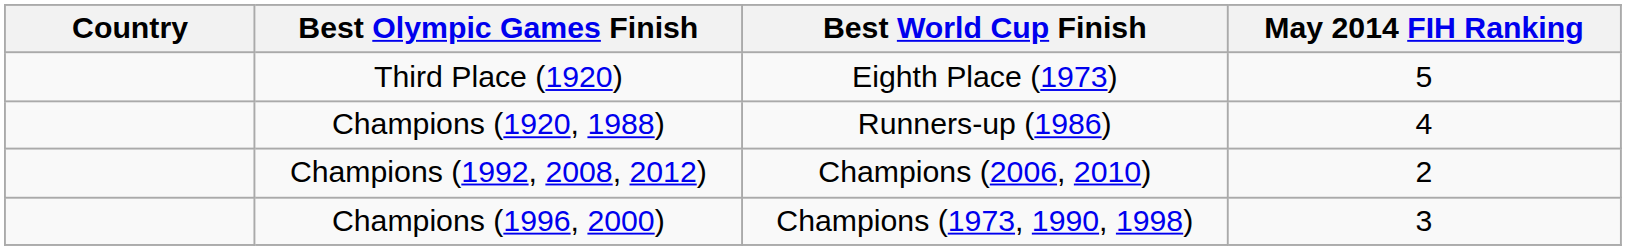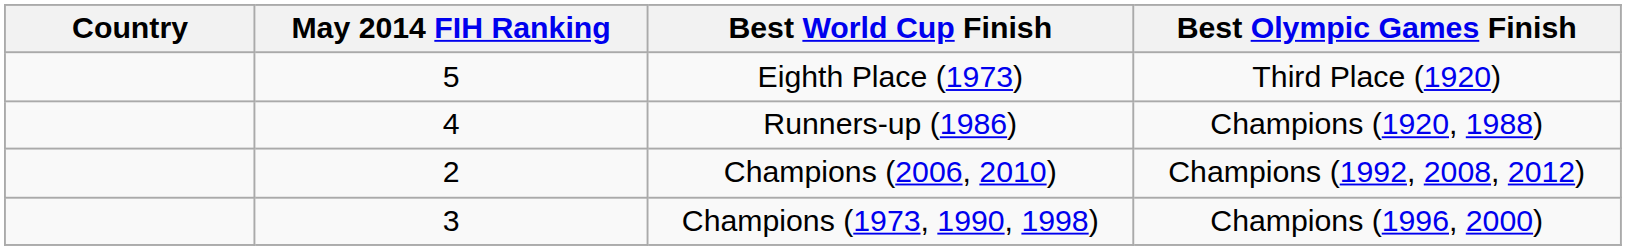columns swapped: May 2014 FIH Ranking <-> Best Olympic Games Finish
